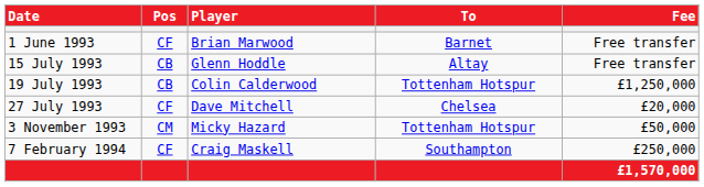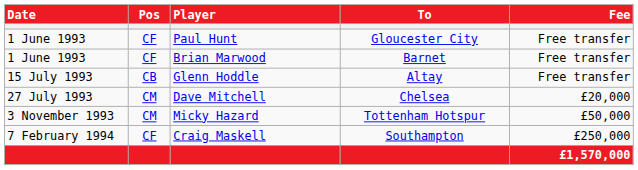+ row: 1 June 1993 | CF | Paul Hunt | Gloucester City | Free transfer
- row: 19 July 1993 | CB | Colin Calderwood | Tottenham Hotspur | £1,250,000
Dave Mitchell | Pos: CF -> CM
